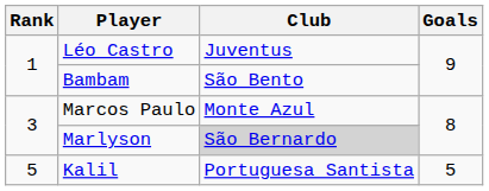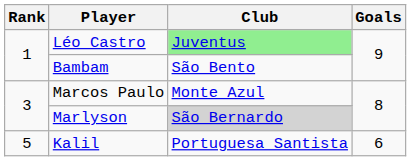Léo Castro | Club: no background -> lightgreen background
Kalil | Goals: 5 -> 6
